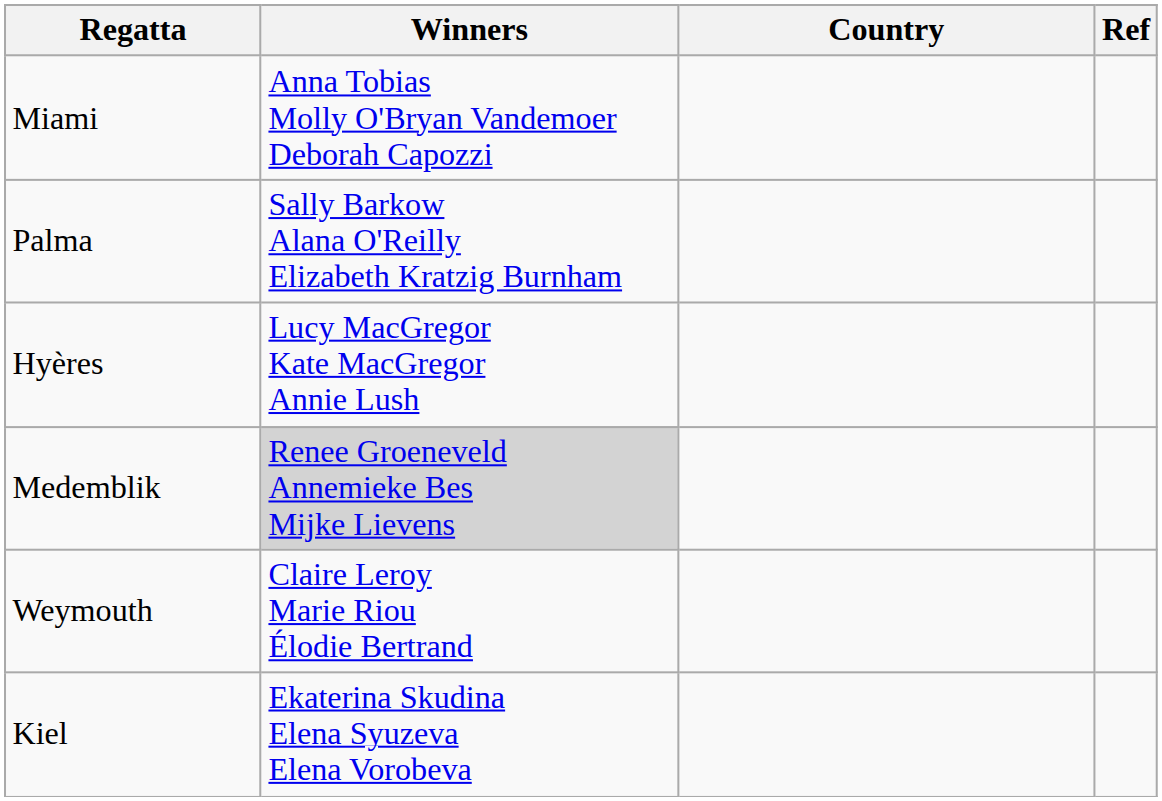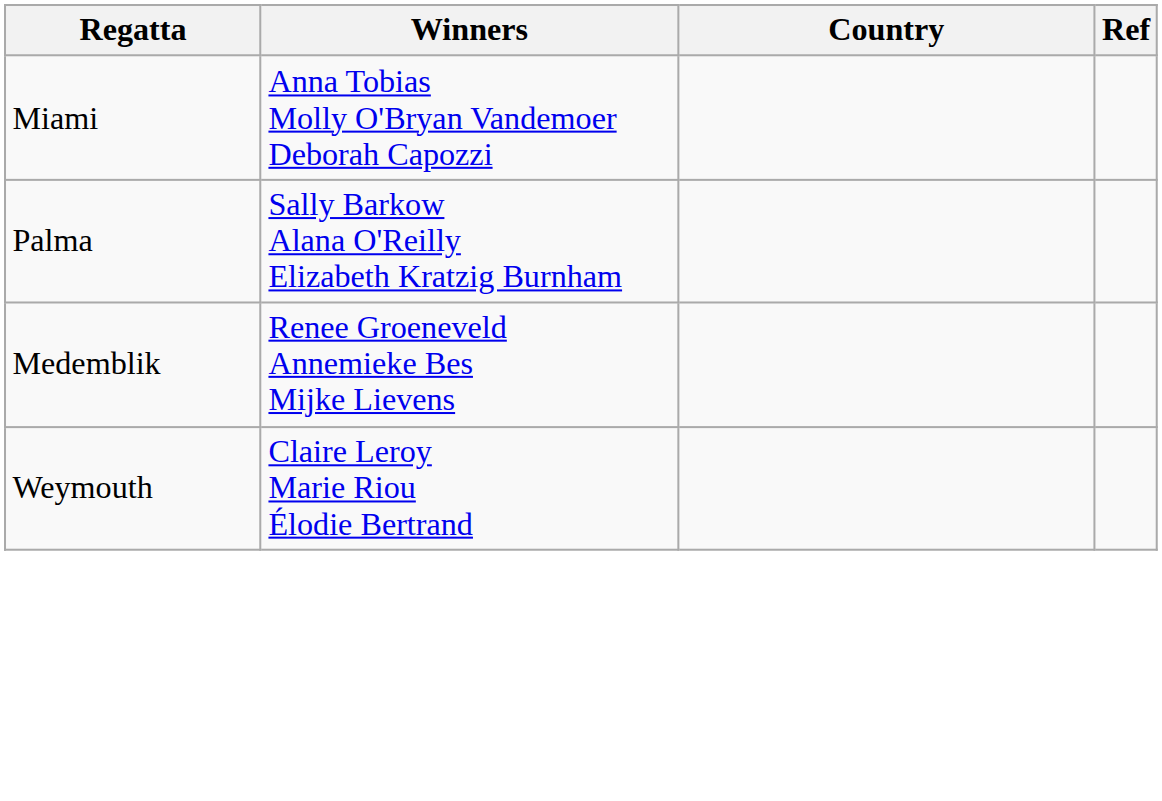- row: Hyères | Lucy MacGregor Kate MacGregor Annie Lush
Medemblik | Winners: lightgrey background -> no background
- row: Kiel | Ekaterina Skudina Elena Syuzeva Elena Vorobeva
